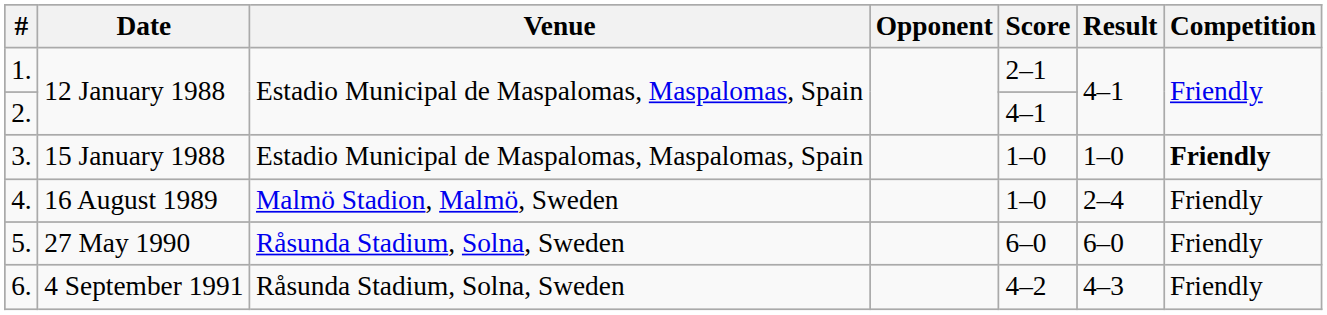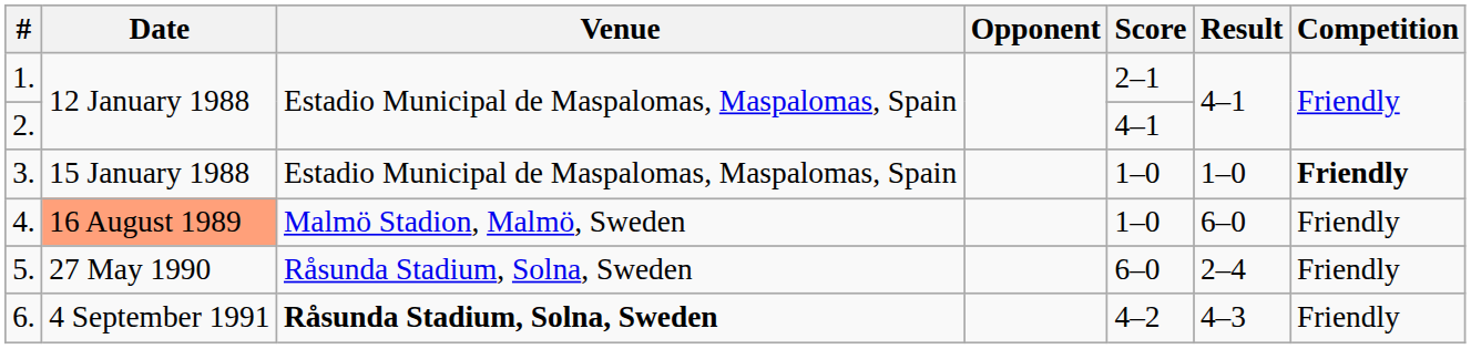4. | Date: no background -> lightsalmon background
4. | Result: 2–4 -> 6–0
5. | Result: 6–0 -> 2–4
6. | Venue: normal -> bold
